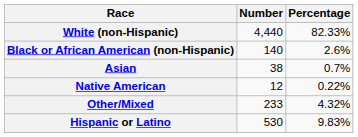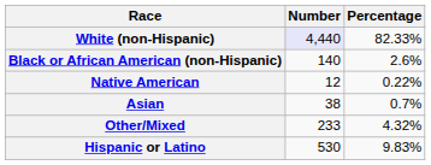White (non-Hispanic) | Number: no background -> lavender background
rows swapped: Native American <-> Asian
